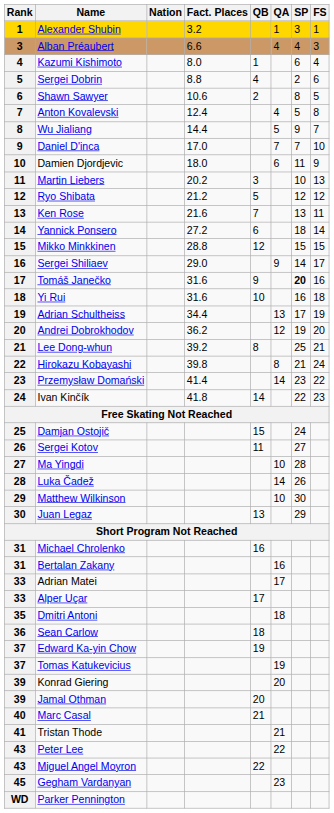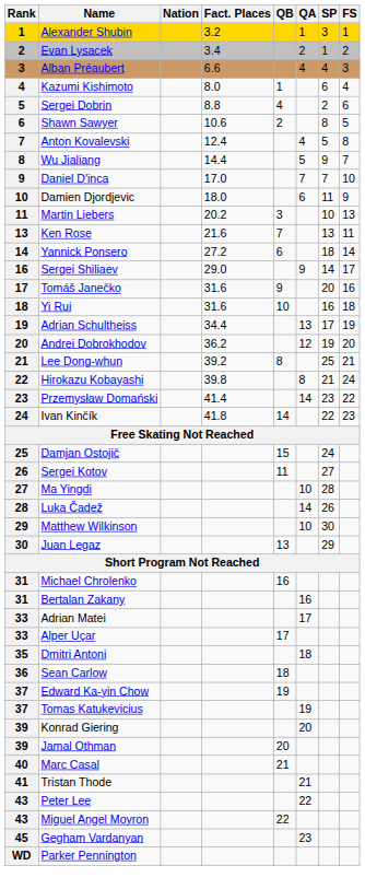+ row: 2 | Evan Lysacek | 3.4 | 2 | 1 | 2
- row: 12 | Ryo Shibata | 21.2 | 5 | 12 | 12
- row: 15 | Mikko Minkkinen | 28.8 | 12 | 15 | 15
Tomáš Janečko | SP: bold -> normal
